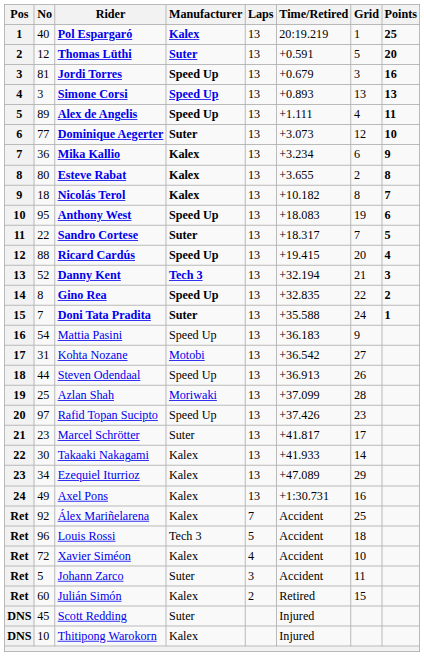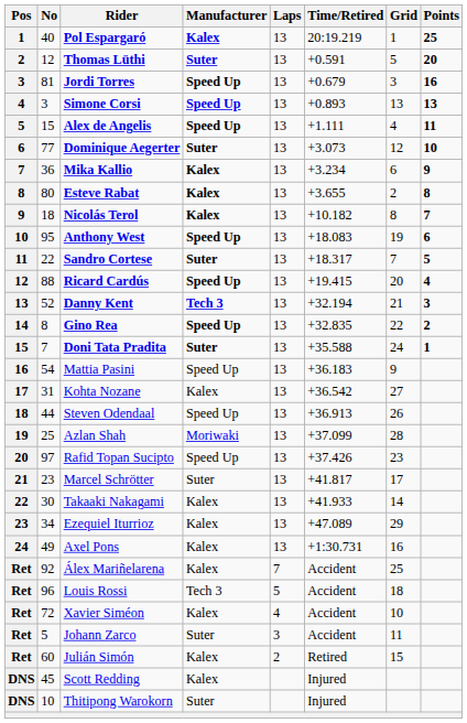Alex de Angelis | No: 89 -> 15
Kohta Nozane | Manufacturer: Motobi -> Kalex
Scott Redding | Manufacturer: Suter -> Kalex
Thitipong Warokorn | Manufacturer: Kalex -> Suter
